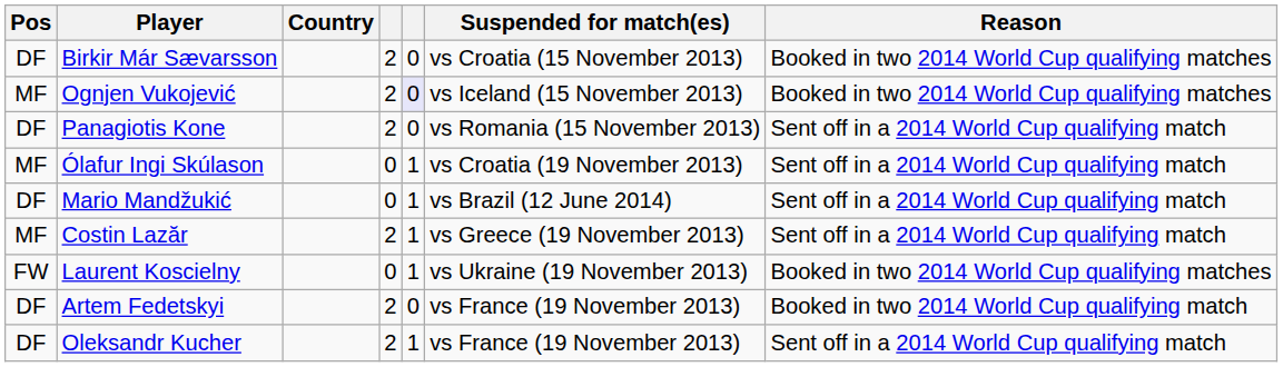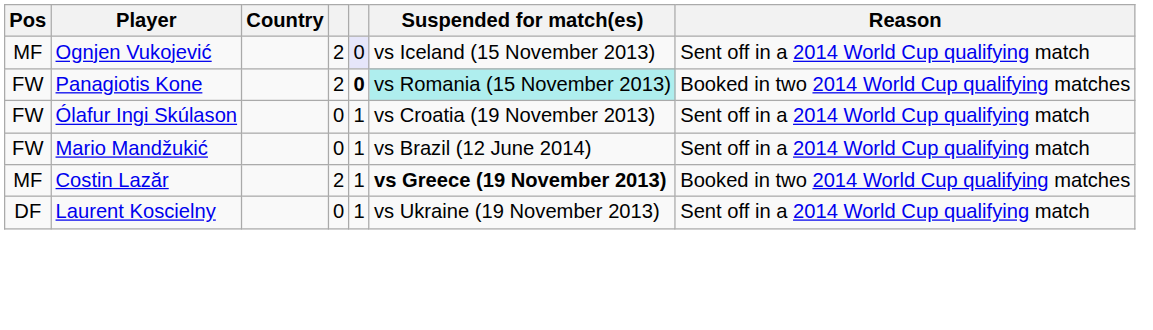- row: DF | Birkir Már Sævarsson | 2 | 0 | vs Croatia (15 November 2013) | Booked in two 2014 World Cup qualifying matches
Ognjen Vukojević | Reason: Booked in two 2014 World Cup qualifying matches -> Sent off in a 2014 World Cup qualifying match
Panagiotis Kone | Pos: DF -> FW
Panagiotis Kone | column 5: normal -> bold
Panagiotis Kone | Suspended for match(es): no background -> paleturquoise background
Panagiotis Kone | Reason: Sent off in a 2014 World Cup qualifying match -> Booked in two 2014 World Cup qualifying matches
Ólafur Ingi Skúlason | Pos: MF -> FW
Mario Mandžukić | Pos: DF -> FW
Costin Lazăr | Suspended for match(es): normal -> bold
Costin Lazăr | Reason: Sent off in a 2014 World Cup qualifying match -> Booked in two 2014 World Cup qualifying matches
Laurent Koscielny | Pos: FW -> DF
Laurent Koscielny | Reason: Booked in two 2014 World Cup qualifying matches -> Sent off in a 2014 World Cup qualifying match
- row: DF | Artem Fedetskyi | 2 | 0 | vs France (19 November 2013) | Booked in two 2014 World Cup qualifying match
- row: DF | Oleksandr Kucher | 2 | 1 | vs France (19 November 2013) | Sent off in a 2014 World Cup qualifying match
